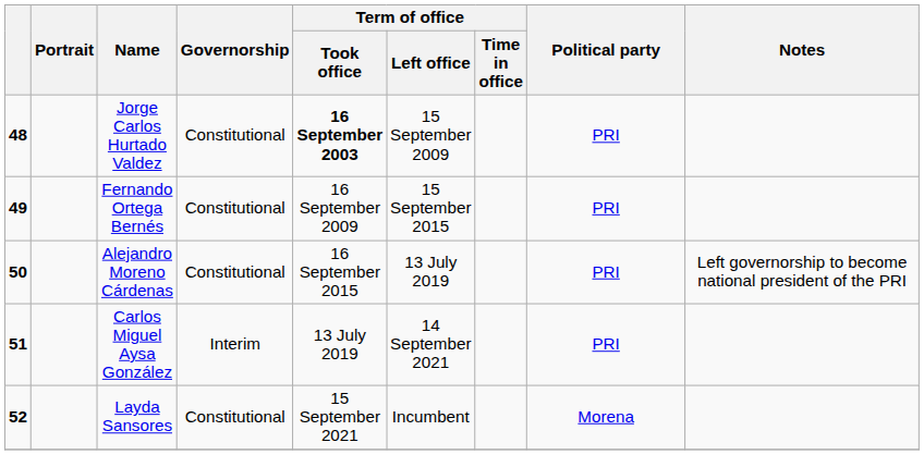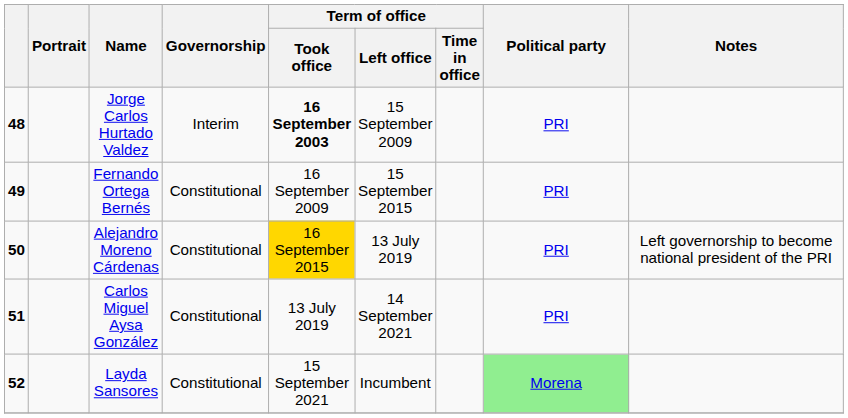Jorge Carlos Hurtado Valdez | Governorship: Constitutional -> Interim
Alejandro Moreno Cárdenas | Term of office / Took office: no background -> gold background
Carlos Miguel Aysa González | Governorship: Interim -> Constitutional
Layda Sansores | Political party: no background -> lightgreen background
